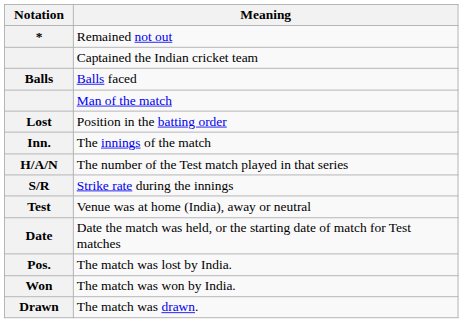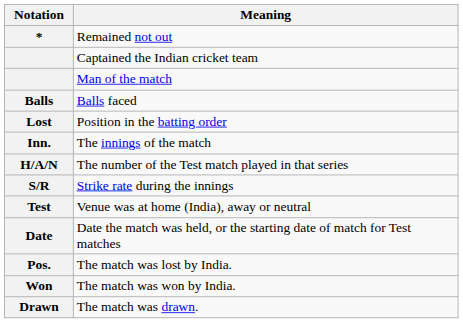rows swapped: Man of the match <-> Balls faced
